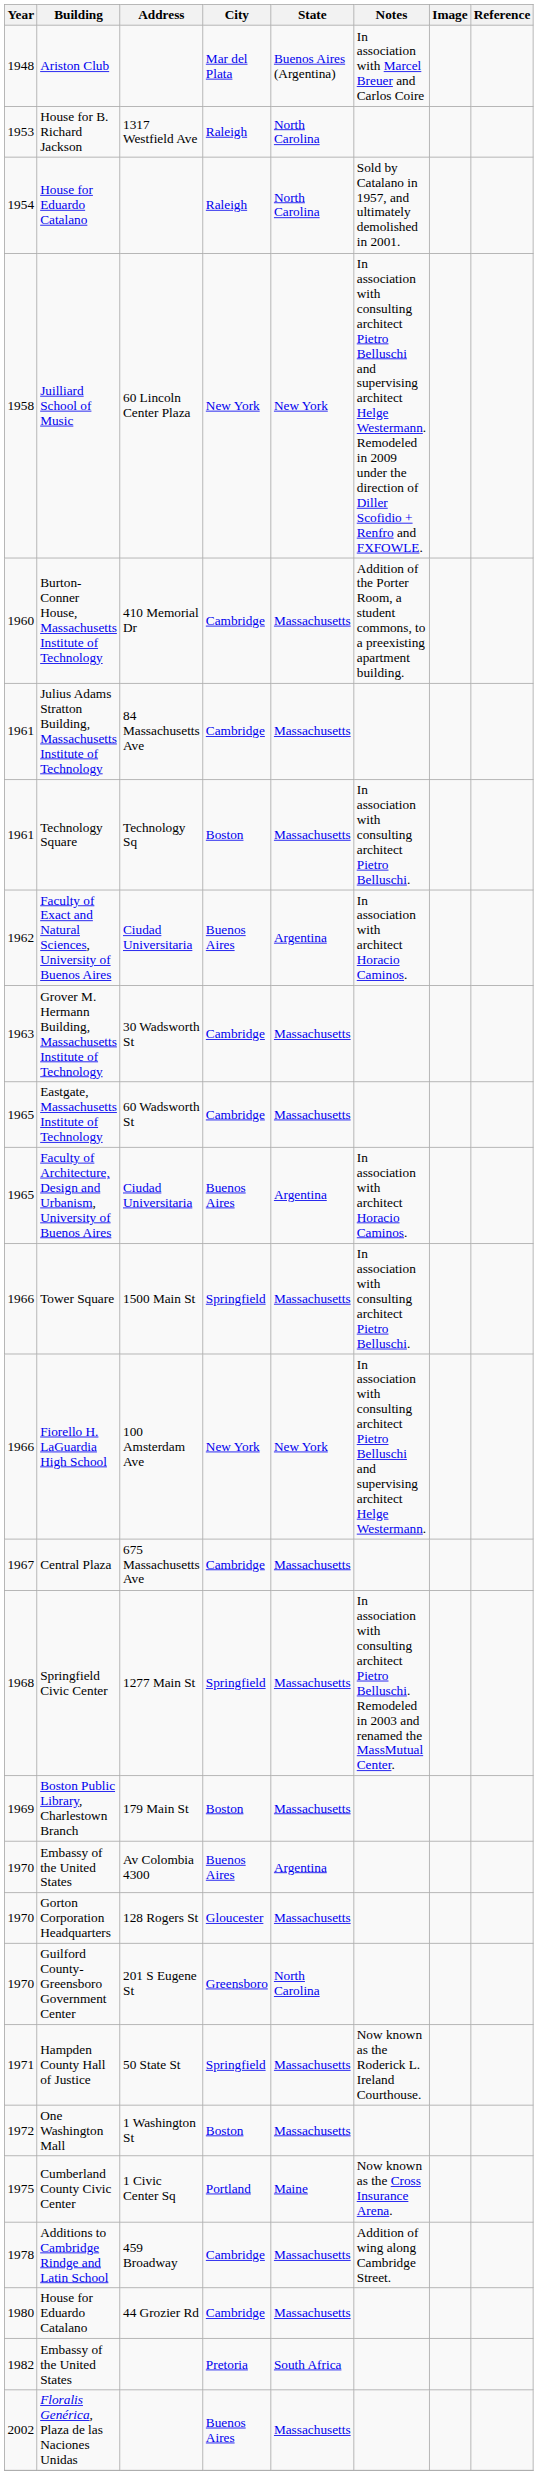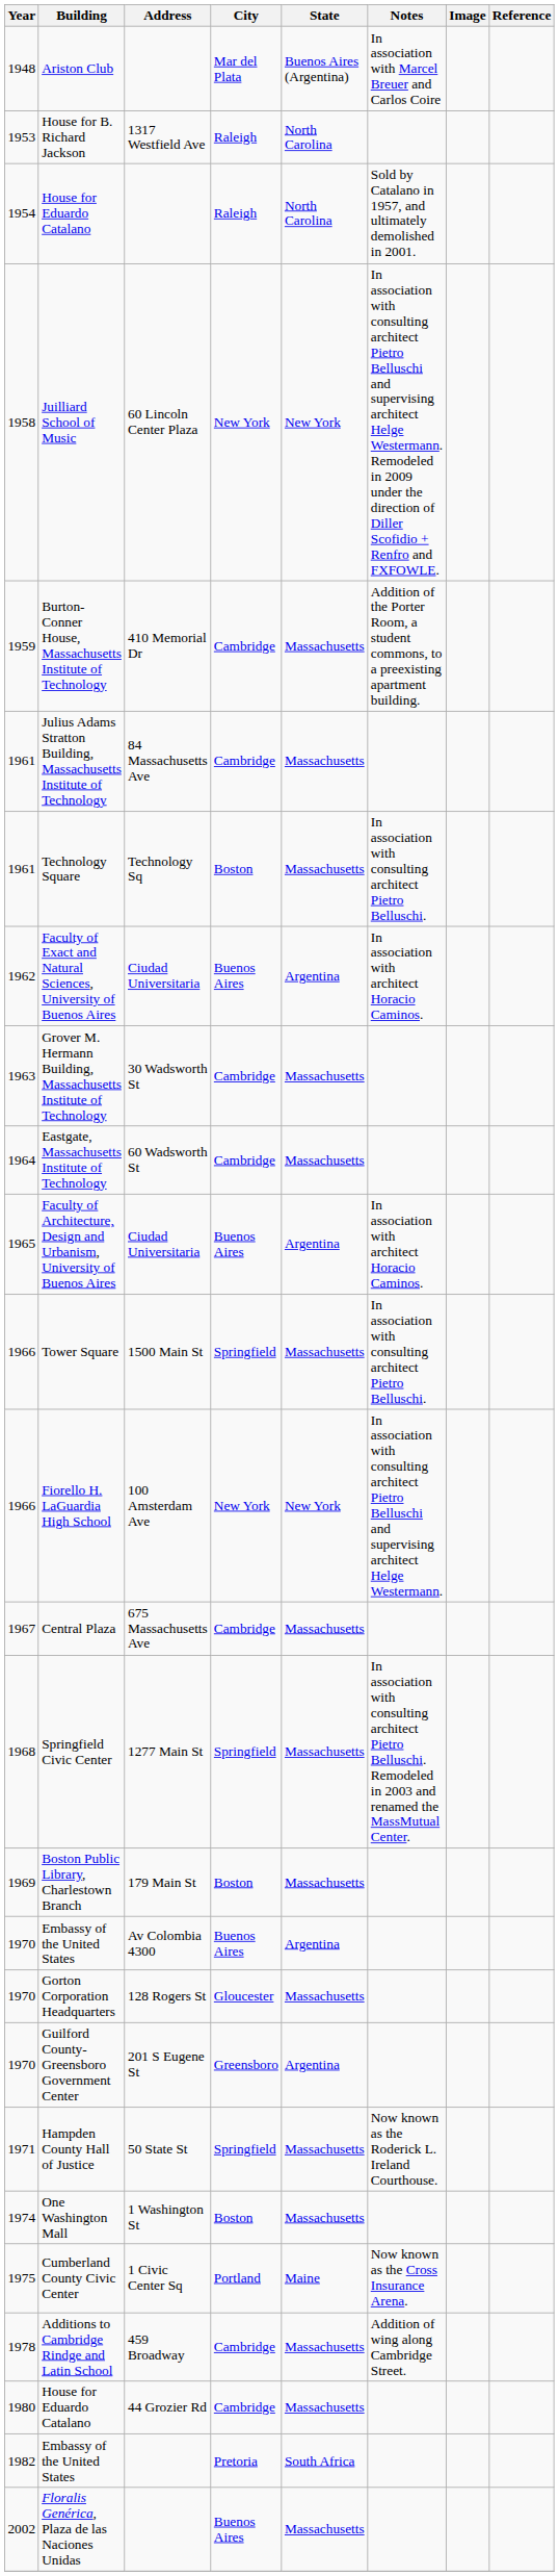Burton-Conner House, Massachusetts Institute of Technology | Year: 1960 -> 1959
Eastgate, Massachusetts Institute of Technology | Year: 1965 -> 1964
Guilford County-Greensboro Government Center | State: North Carolina -> Argentina
One Washington Mall | Year: 1972 -> 1974
